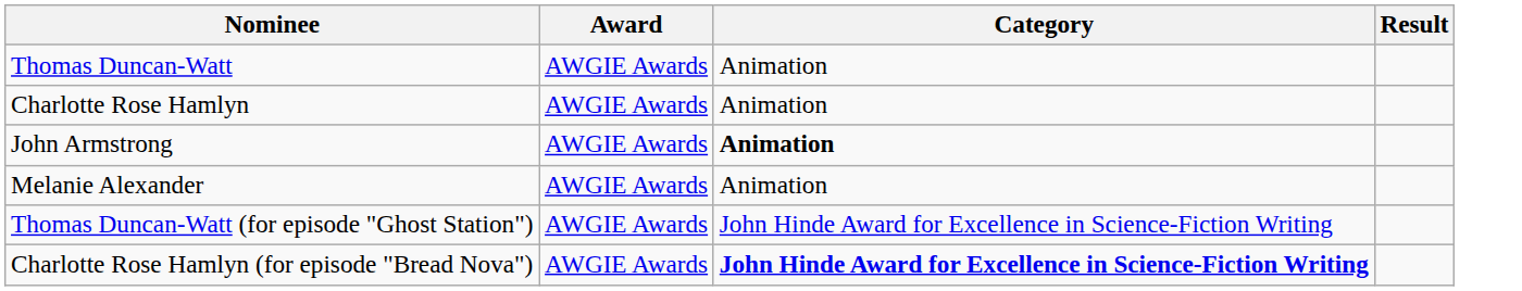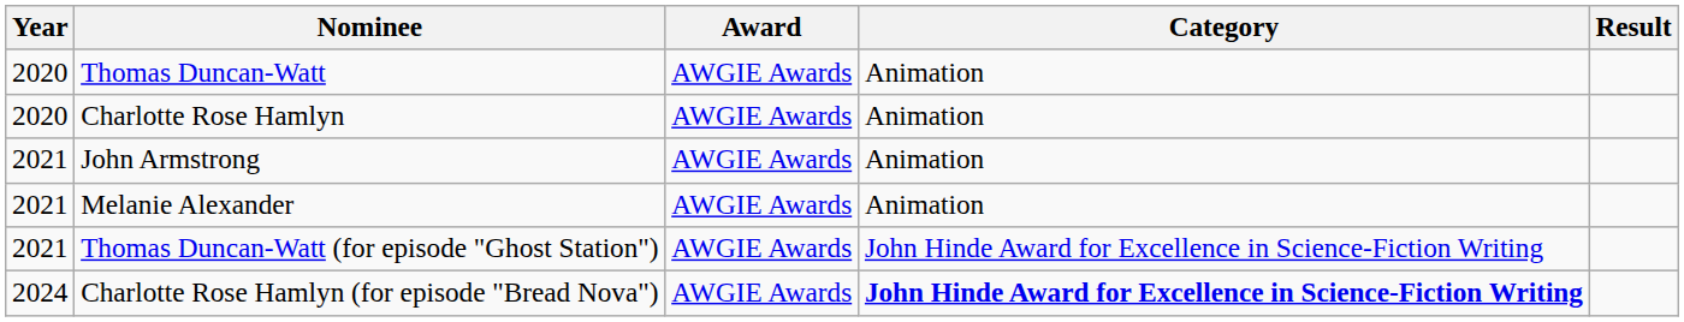+ column: Year | 2020 | 2020 | 2021 | 2021 | 2021 | 2024
John Armstrong | Category: bold -> normal
